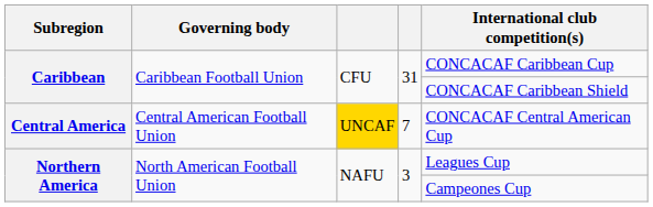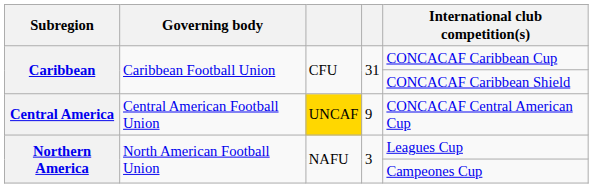Central America | column 4: 7 -> 9
